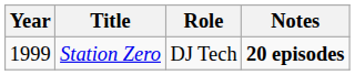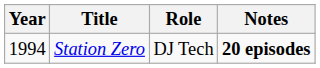Station Zero | Year: 1999 -> 1994
